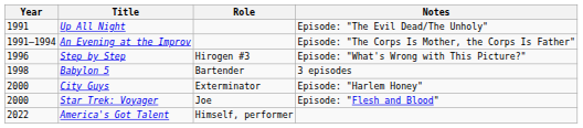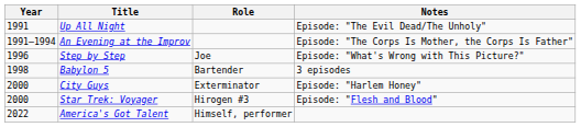Step by Step | Role: Hirogen #3 -> Joe
Star Trek: Voyager | Role: Joe -> Hirogen #3
